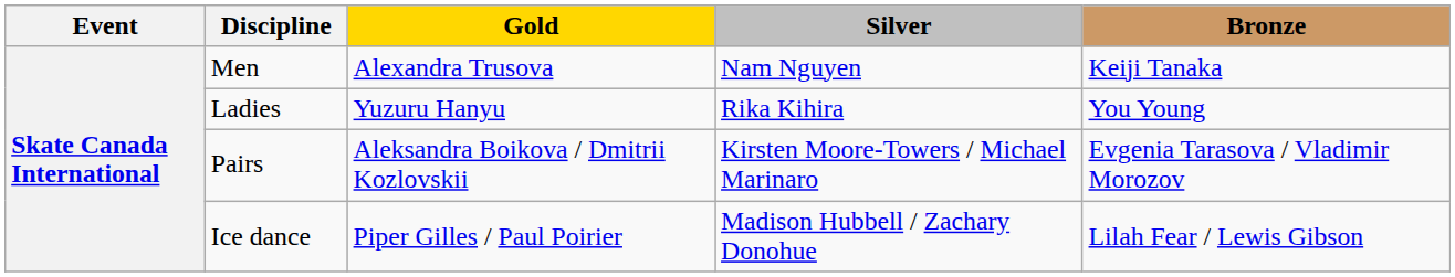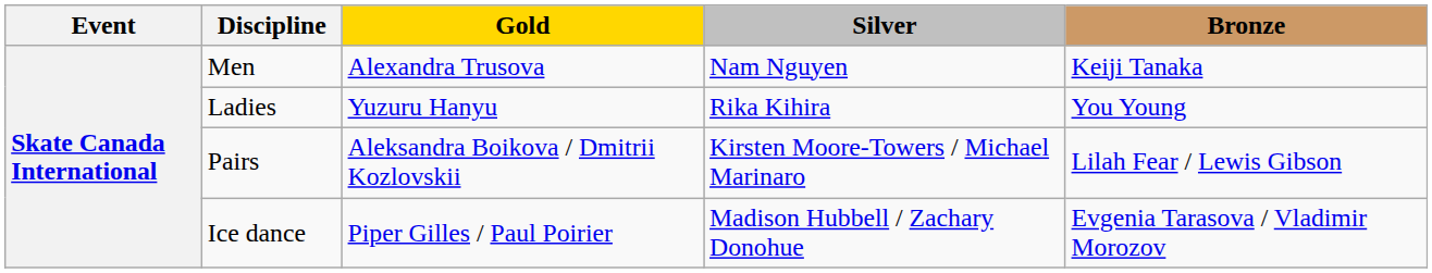Pairs | Bronze: Evgenia Tarasova / Vladimir Morozov -> Lilah Fear / Lewis Gibson
Ice dance | Bronze: Lilah Fear / Lewis Gibson -> Evgenia Tarasova / Vladimir Morozov
